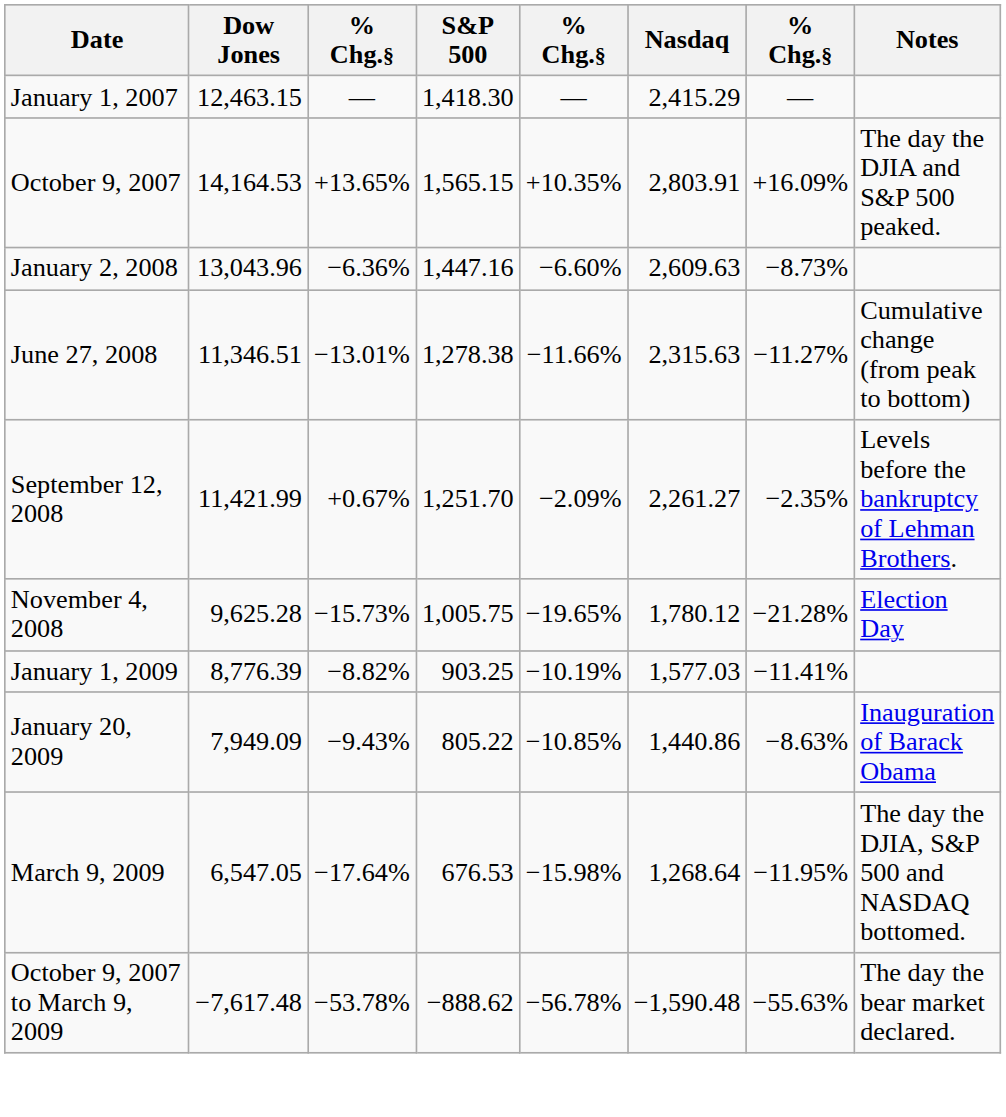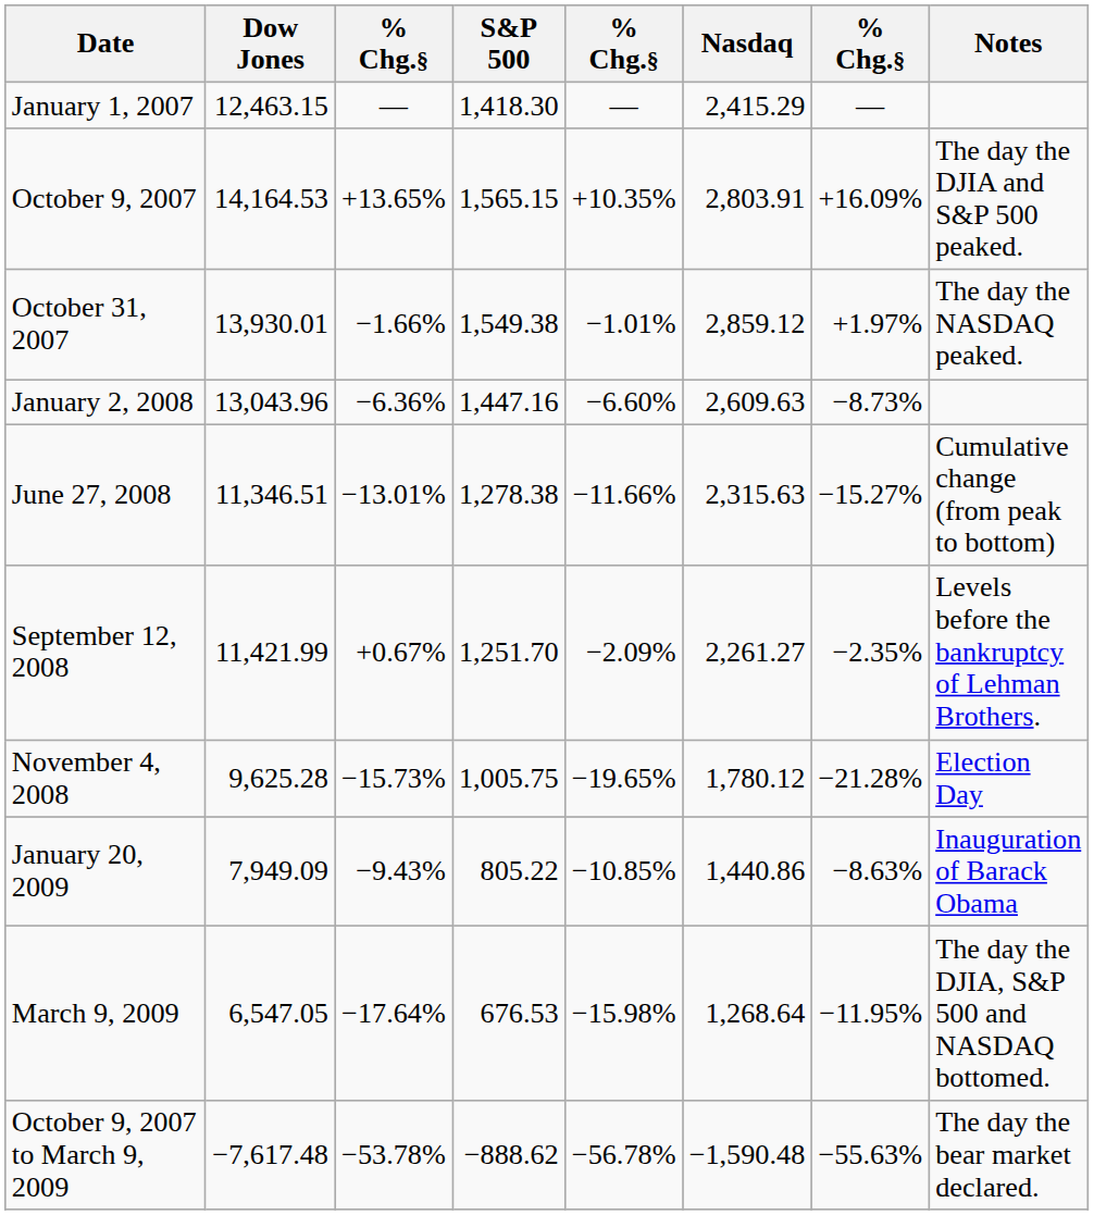+ row: October 31, 2007 | 13,930.01 | −1.66% | 1,549.38 | −1.01% | 2,859.12 | +1.97% | The day the NASDAQ peaked.
June 27, 2008 | column 7: −11.27% -> −15.27%
- row: January 1, 2009 | 8,776.39 | −8.82% | 903.25 | −10.19% | 1,577.03 | −11.41%
